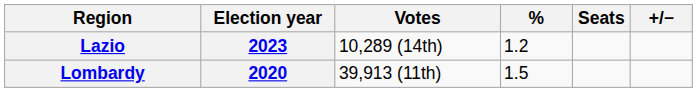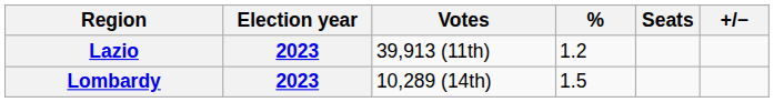Lazio | Votes: 10,289 (14th) -> 39,913 (11th)
Lombardy | Election year: 2020 -> 2023
Lombardy | Votes: 39,913 (11th) -> 10,289 (14th)
